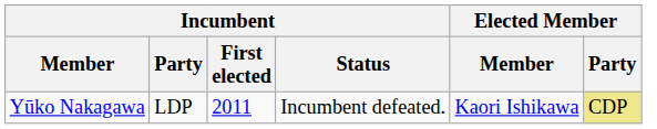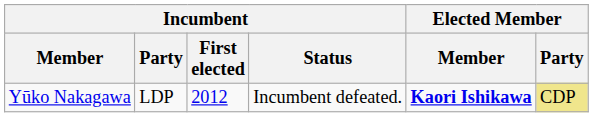Yūko Nakagawa | Incumbent / First elected: 2011 -> 2012
Yūko Nakagawa | Elected Member / Member: normal -> bold
